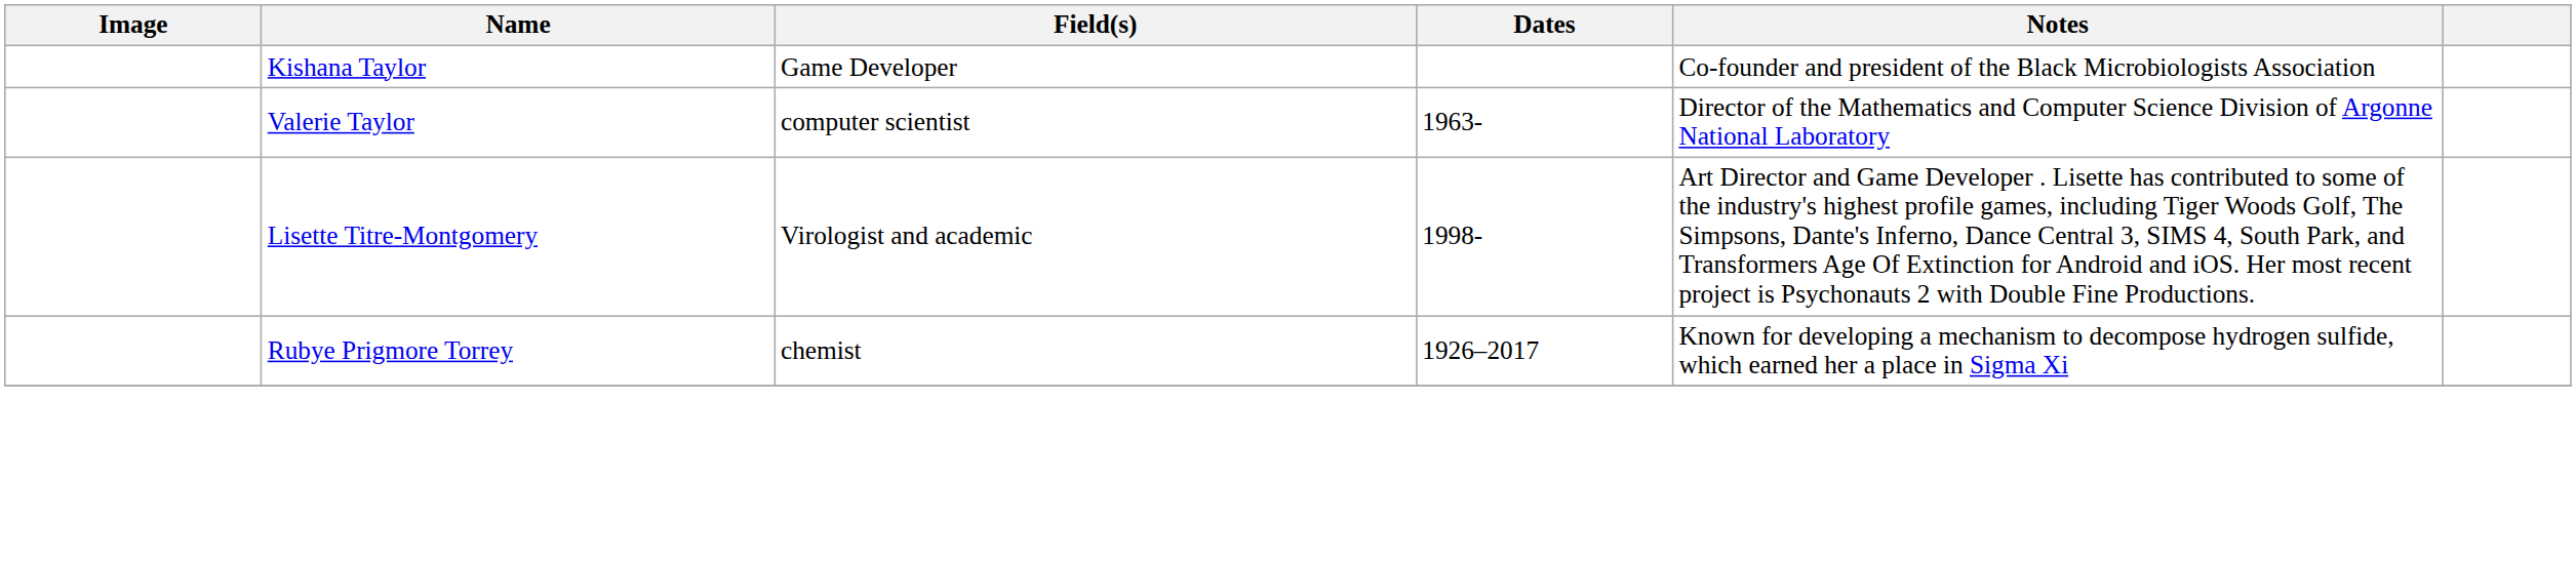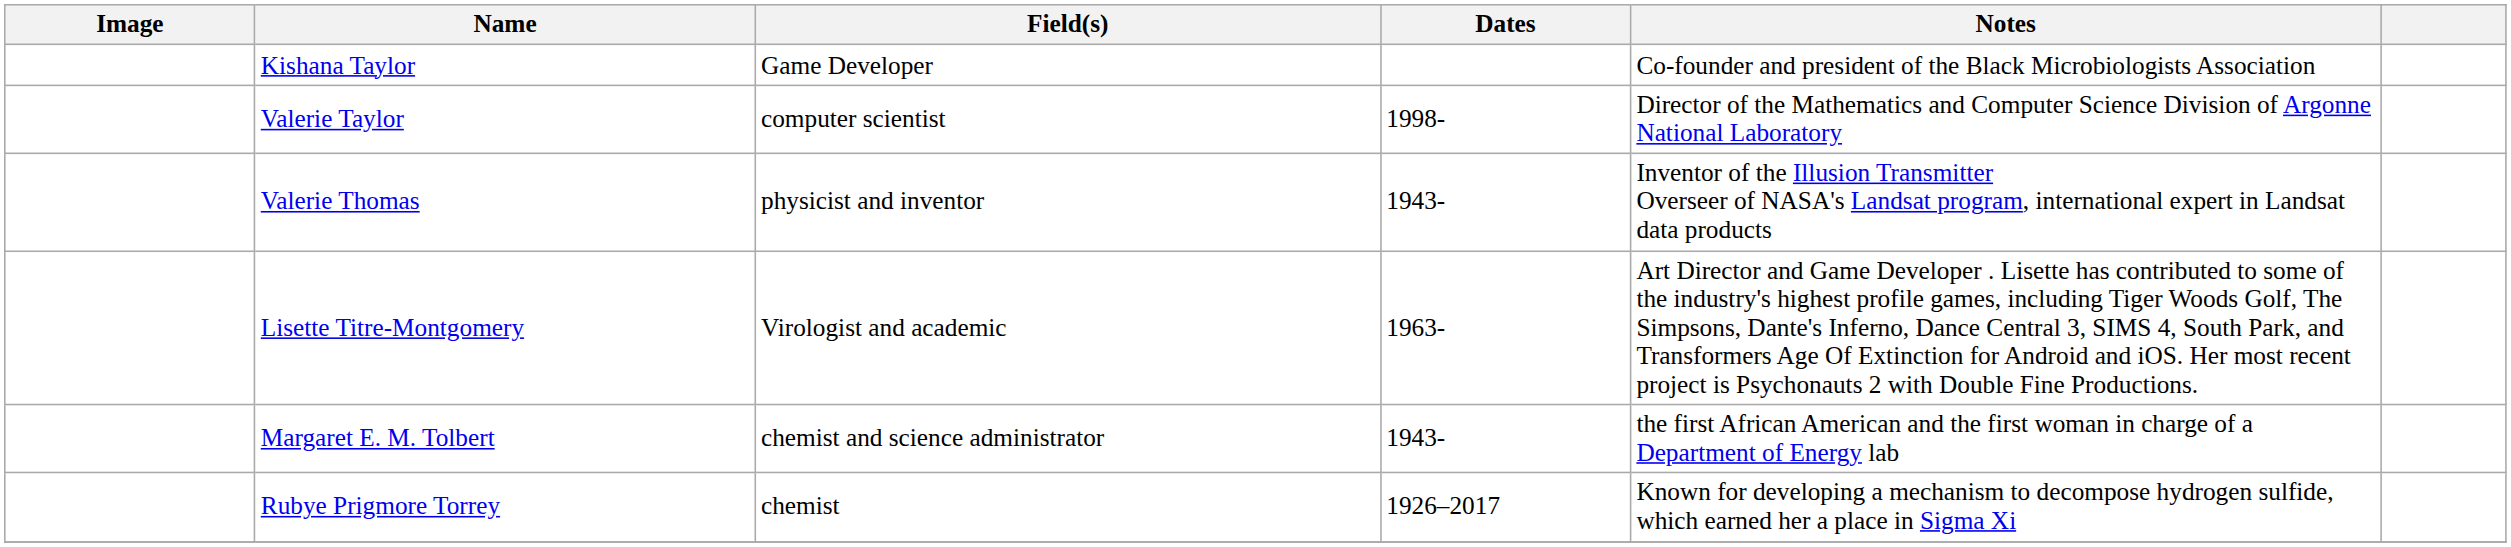Valerie Taylor | Dates: 1963- -> 1998-
+ row: Valerie Thomas | physicist and inventor | 1943- | Inventor of the Illusion Transmitter Overseer of NASA's Landsat program, international expert in Landsat data products
Lisette Titre-Montgomery | Dates: 1998- -> 1963-
+ row: Margaret E. M. Tolbert | chemist and science administrator | 1943- | the first African American and the first woman in charge of a Department of Energy lab
